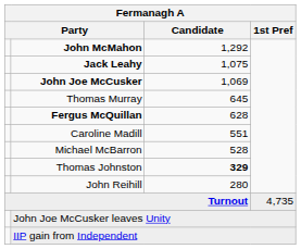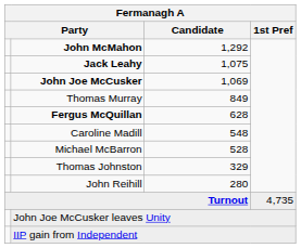Thomas Murray | Candidate: 645 -> 849
Caroline Madill | Candidate: 551 -> 548
Thomas Johnston | Candidate: bold -> normal
